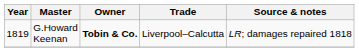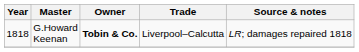G.Howard Keenan | Year: 1819 -> 1818
